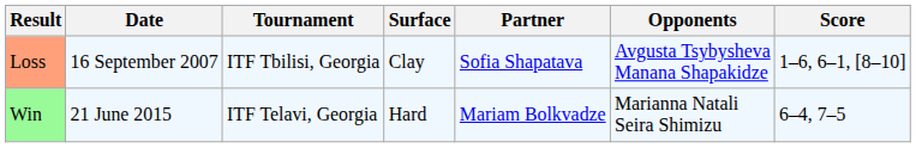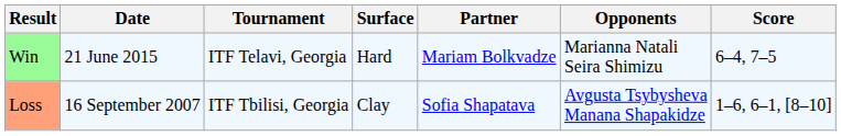rows swapped: Loss <-> Win
